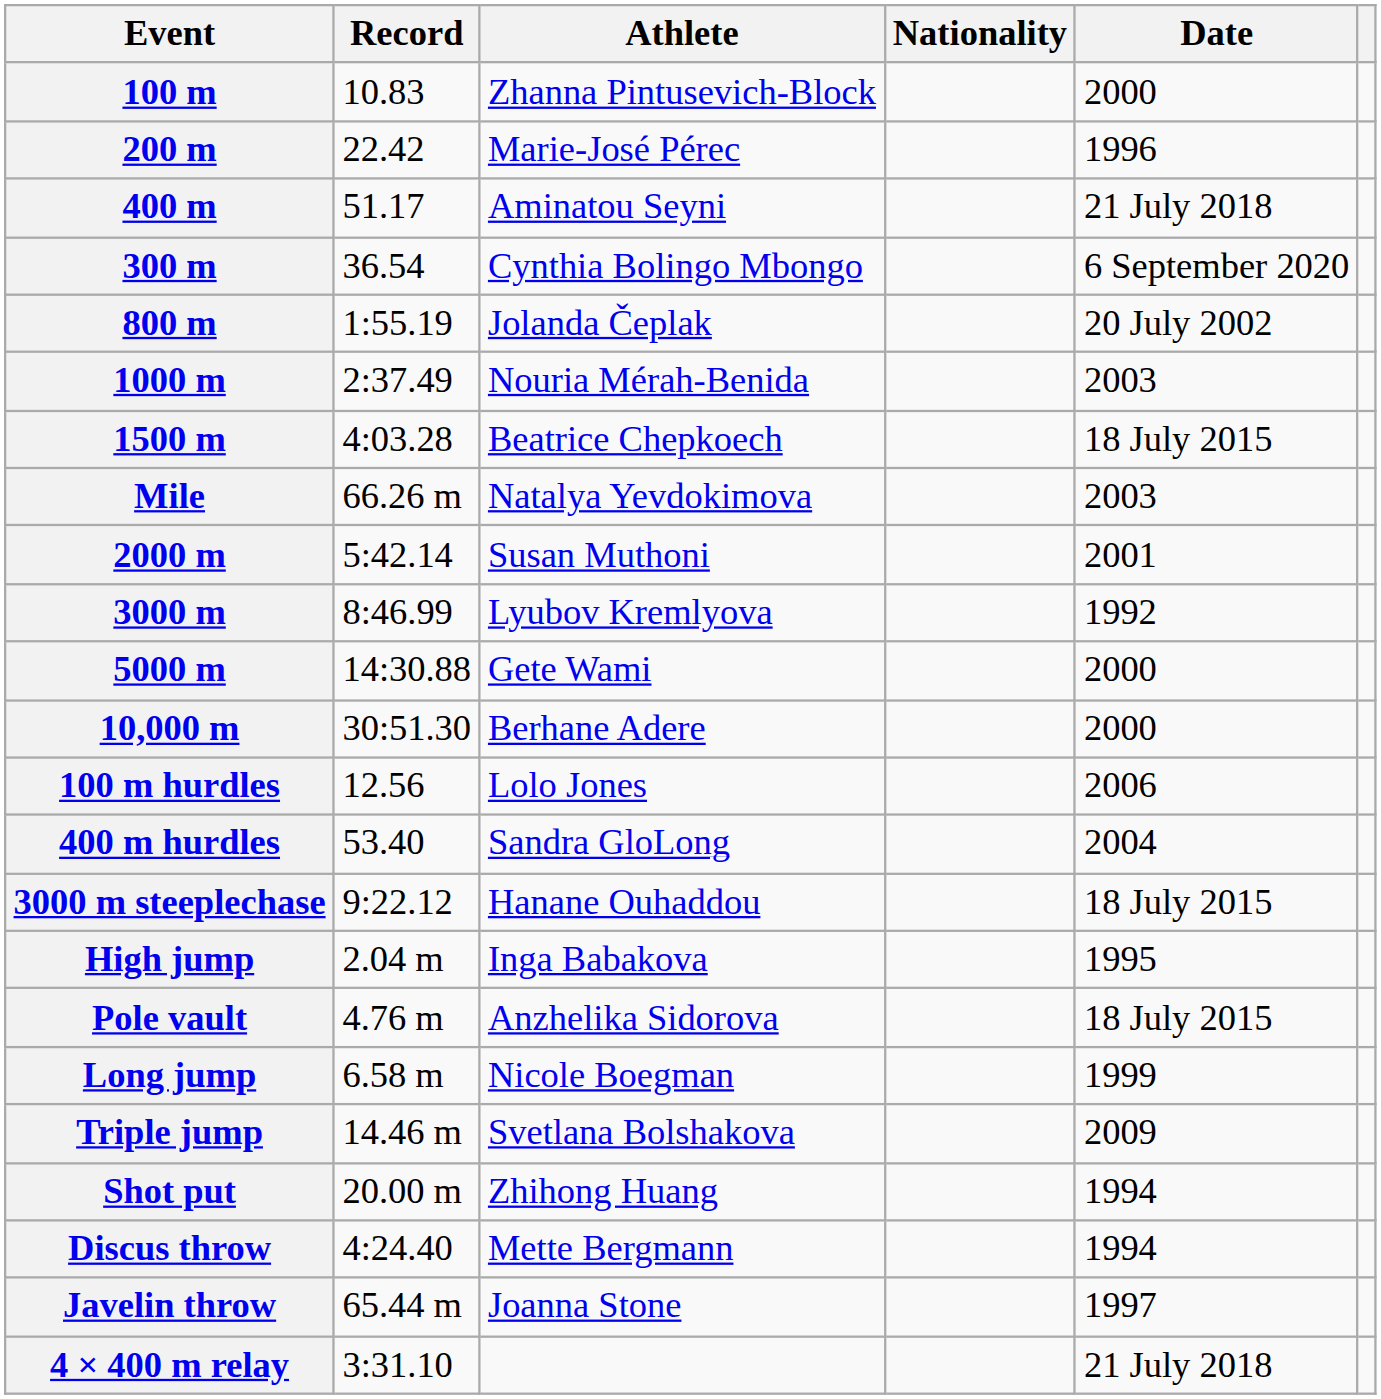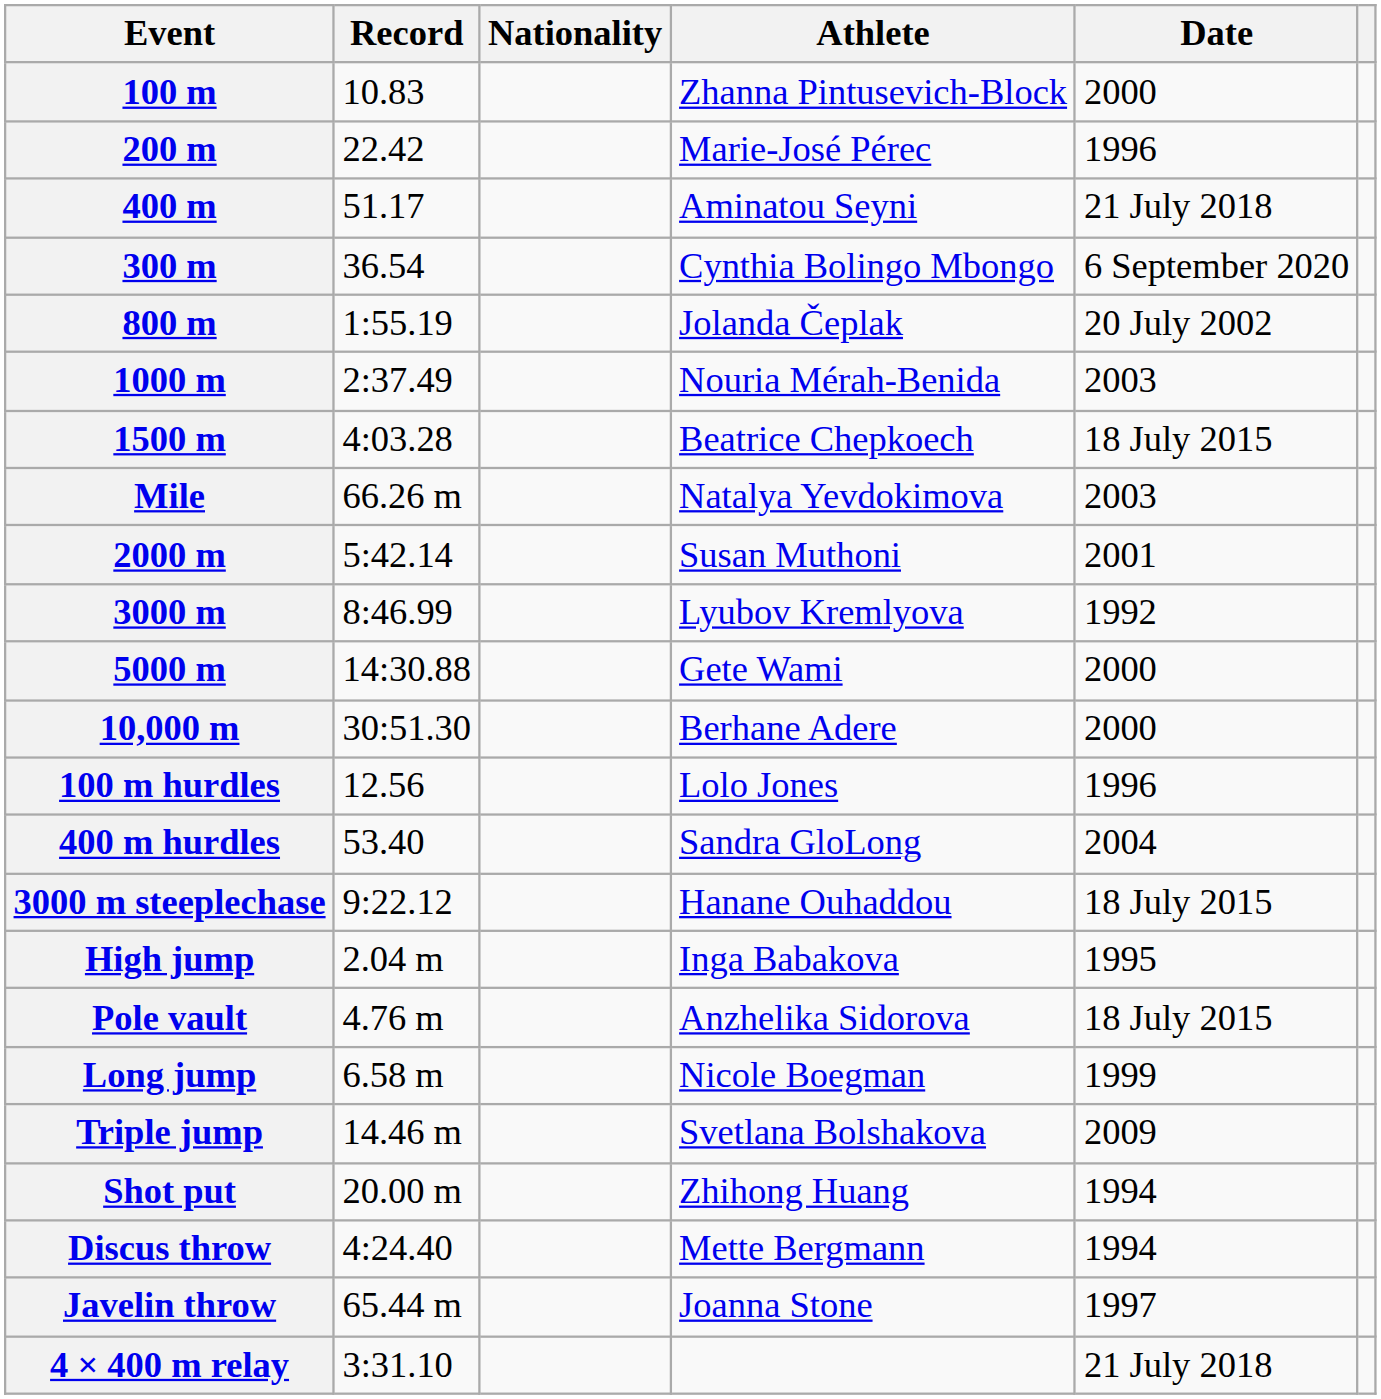columns swapped: Athlete <-> Nationality
100 m hurdles | Date: 2006 -> 1996
